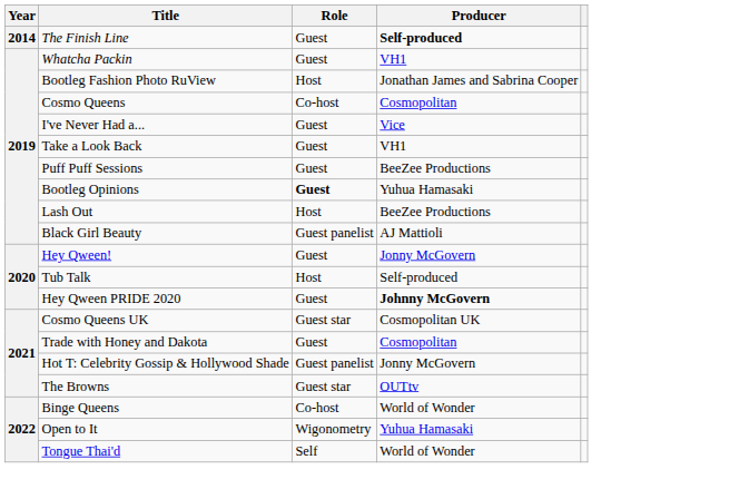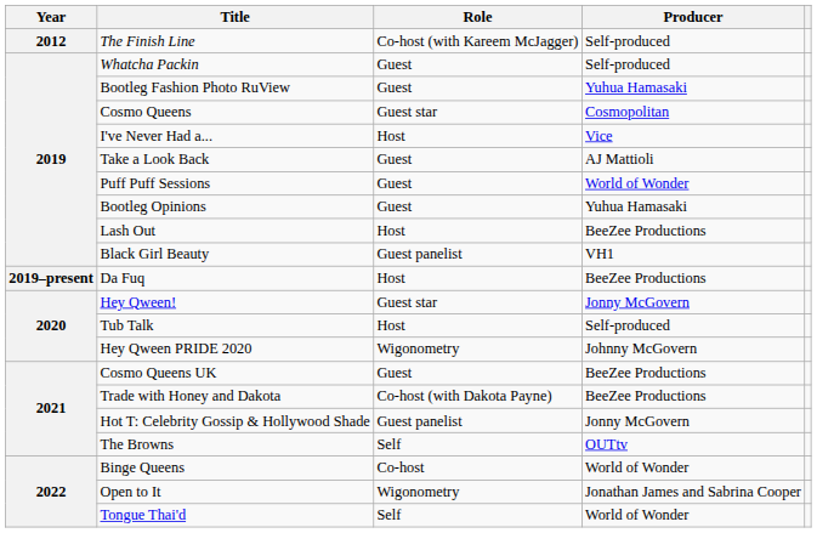The Finish Line | Year: 2014 -> 2012
The Finish Line | Role: Guest -> Co-host (with Kareem McJagger)
The Finish Line | Producer: bold -> normal
Whatcha Packin | Producer: VH1 -> Self-produced
Bootleg Fashion Photo RuView | Role: Host -> Guest
Bootleg Fashion Photo RuView | Producer: Jonathan James and Sabrina Cooper -> Yuhua Hamasaki
Cosmo Queens | Role: Co-host -> Guest star
I've Never Had a... | Role: Guest -> Host
Take a Look Back | Producer: VH1 -> AJ Mattioli
Puff Puff Sessions | Producer: BeeZee Productions -> World of Wonder
Bootleg Opinions | Role: bold -> normal
Black Girl Beauty | Producer: AJ Mattioli -> VH1
+ row: 2019–present | Da Fuq | Host | BeeZee Productions
Hey Qween! | Role: Guest -> Guest star
Hey Qween PRIDE 2020 | Role: Guest -> Wigonometry
Hey Qween PRIDE 2020 | Producer: bold -> normal
Cosmo Queens UK | Role: Guest star -> Guest
Cosmo Queens UK | Producer: Cosmopolitan UK -> BeeZee Productions
Trade with Honey and Dakota | Role: Guest -> Co-host (with Dakota Payne)
Trade with Honey and Dakota | Producer: Cosmopolitan -> BeeZee Productions
The Browns | Role: Guest star -> Self
Open to It | Producer: Yuhua Hamasaki -> Jonathan James and Sabrina Cooper
